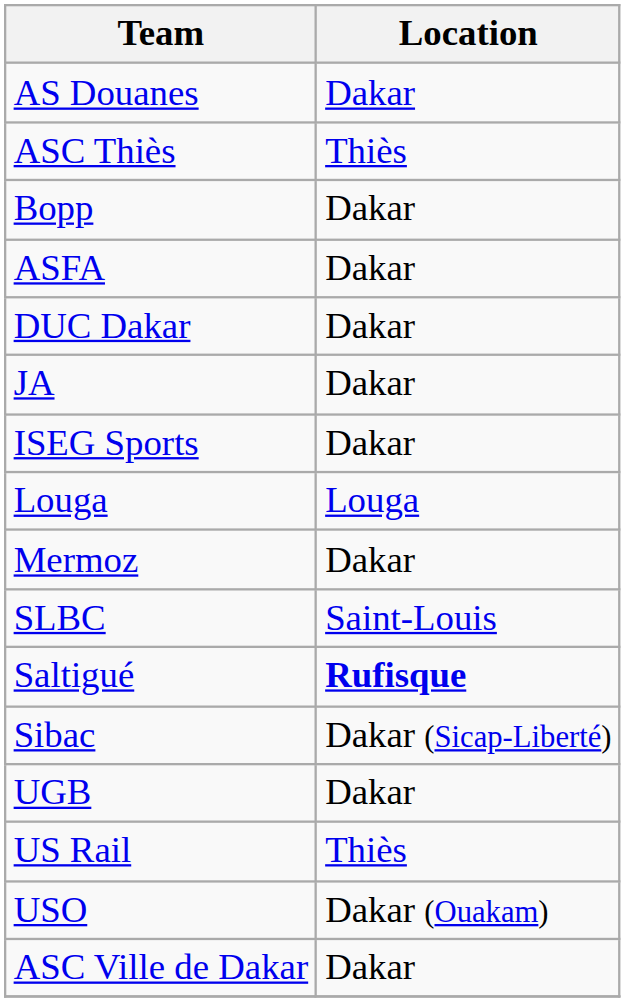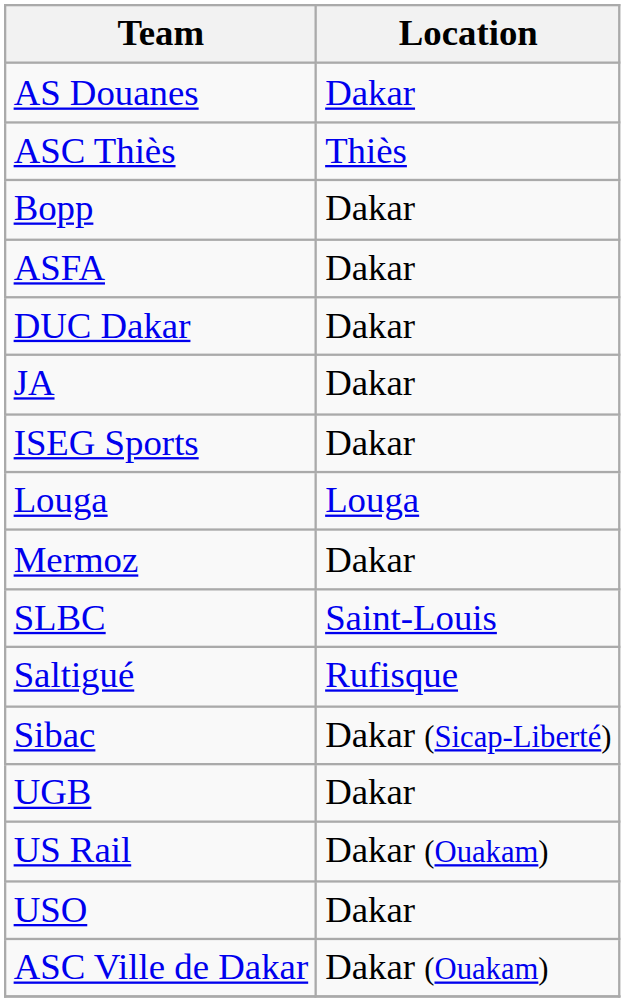Saltigué | Location: bold -> normal
US Rail | Location: Thiès -> Dakar (Ouakam)
USO | Location: Dakar (Ouakam) -> Dakar
ASC Ville de Dakar | Location: Dakar -> Dakar (Ouakam)
